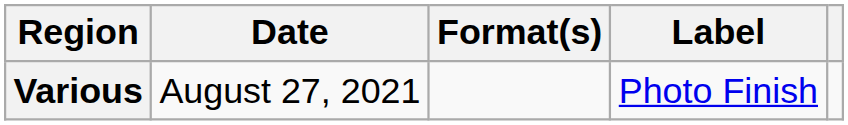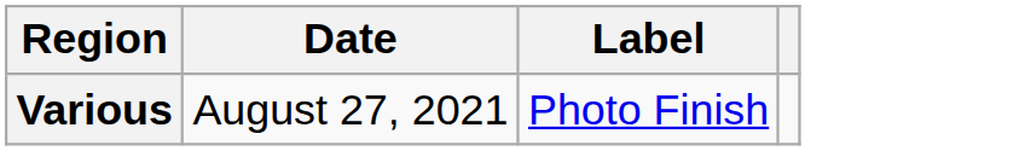- column: Format(s)
